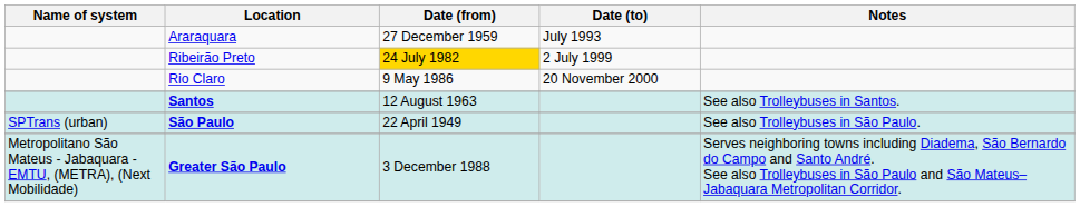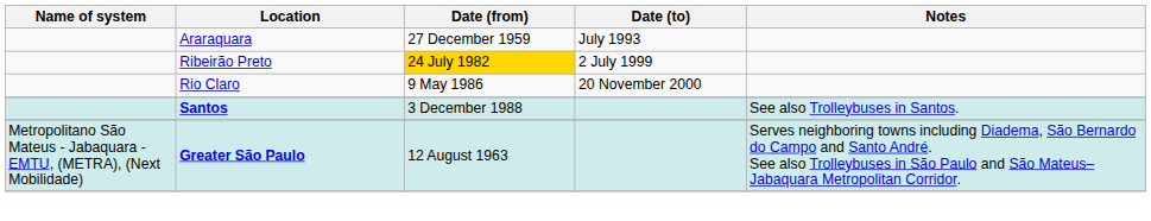Santos | Date (from): 12 August 1963 -> 3 December 1988
- row: SPTrans (urban) | São Paulo | 22 April 1949 | See also Trolleybuses in São Paulo.
Greater São Paulo | Date (from): 3 December 1988 -> 12 August 1963
